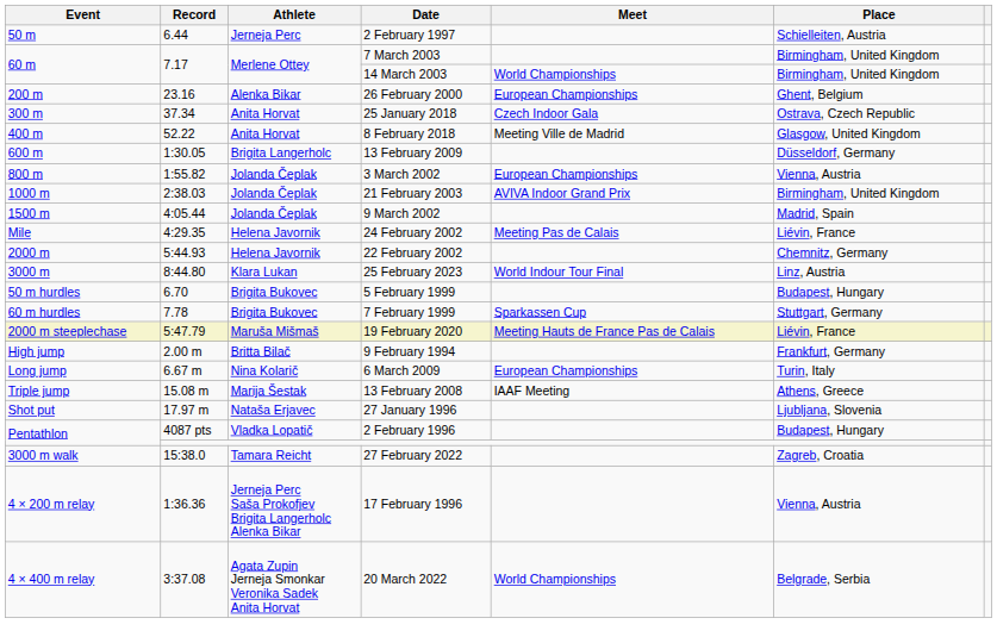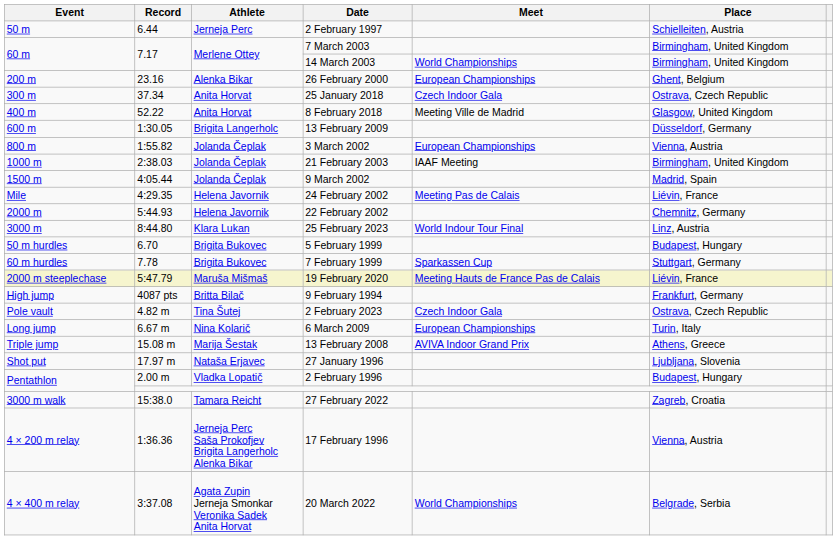21 February 2003 | Meet: AVIVA Indoor Grand Prix -> IAAF Meeting
9 February 1994 | Record: 2.00 m -> 4087 pts
+ row: Pole vault | 4.82 m | Tina Šutej | 2 February 2023 | Czech Indoor Gala | Ostrava, Czech Republic
13 February 2008 | Meet: IAAF Meeting -> AVIVA Indoor Grand Prix
2 February 1996 | Record: 4087 pts -> 2.00 m
